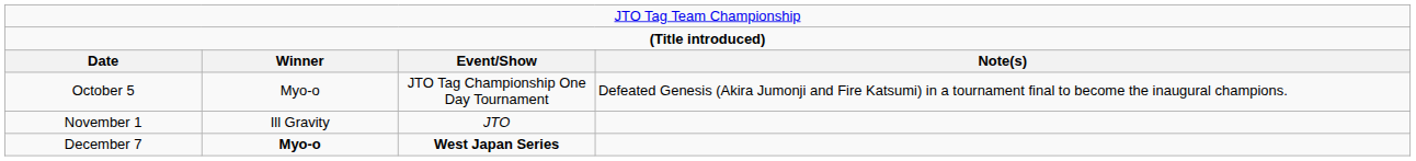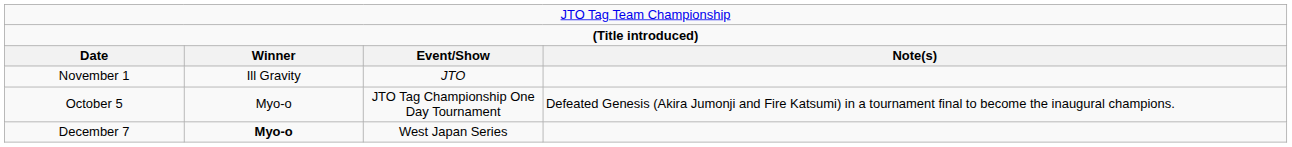rows swapped: October 5 <-> November 1
December 7 | column 3: bold -> normal
